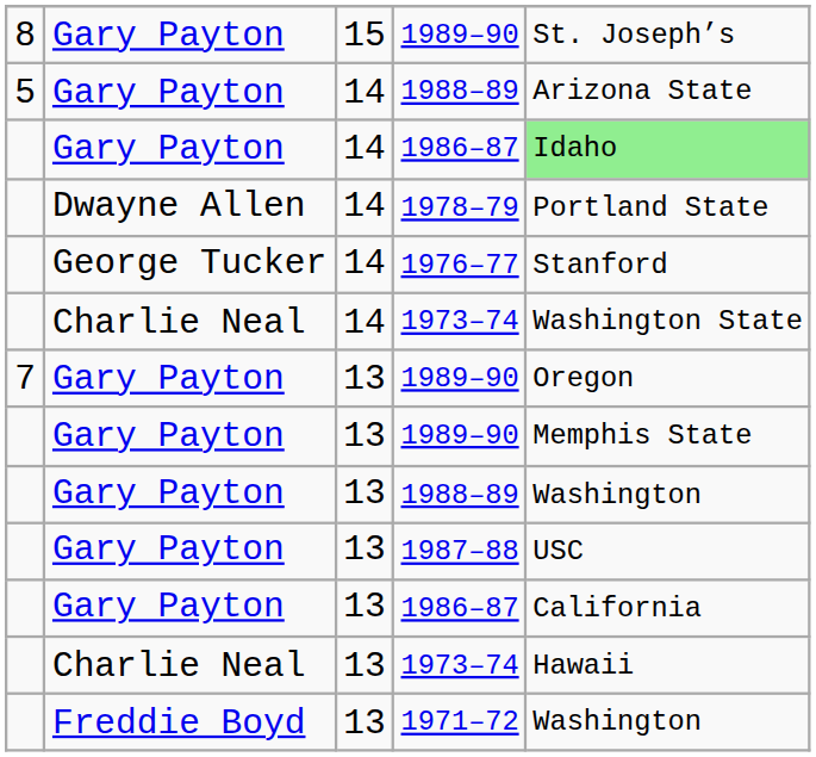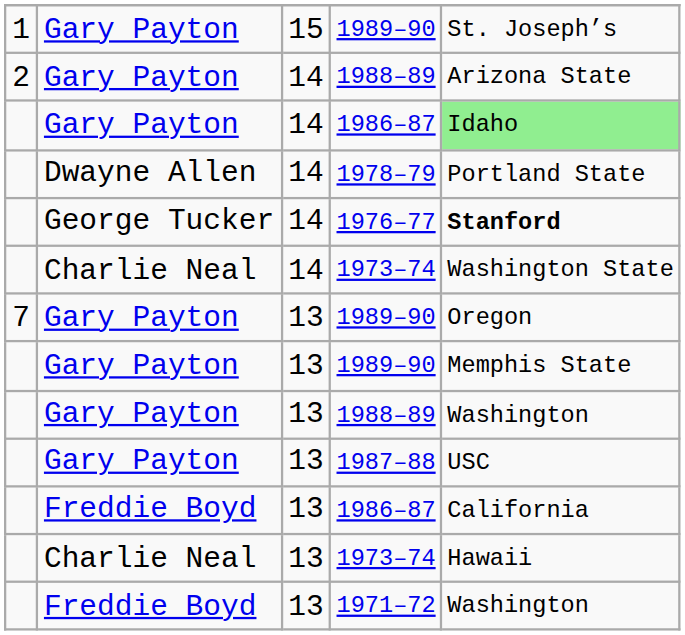15 / 1989–90 | column 1: 8 -> 1
14 / 1988–89 | column 1: 5 -> 2
1976–77 | column 5: normal -> bold
13 / 1986–87 | column 2: Gary Payton -> Freddie Boyd
